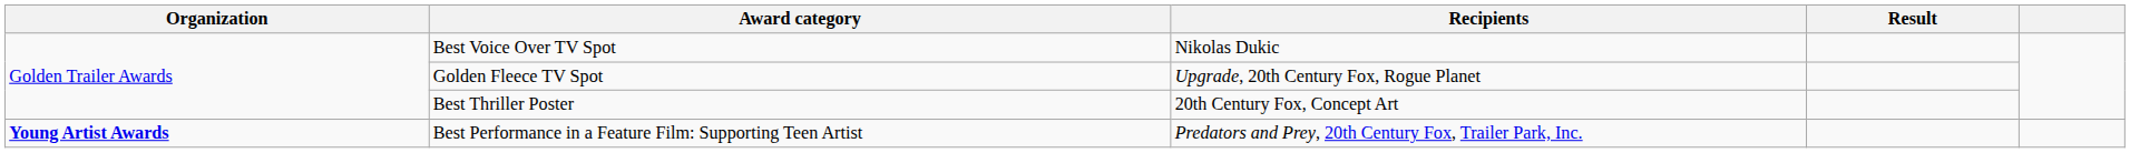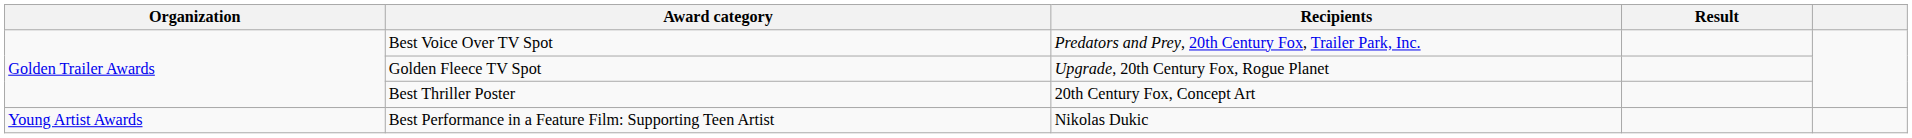Best Voice Over TV Spot | Recipients: Nikolas Dukic -> Predators and Prey, 20th Century Fox, Trailer Park, Inc.
Best Performance in a Feature Film: Supporting Teen Artist | Organization: bold -> normal
Best Performance in a Feature Film: Supporting Teen Artist | Recipients: Predators and Prey, 20th Century Fox, Trailer Park, Inc. -> Nikolas Dukic
